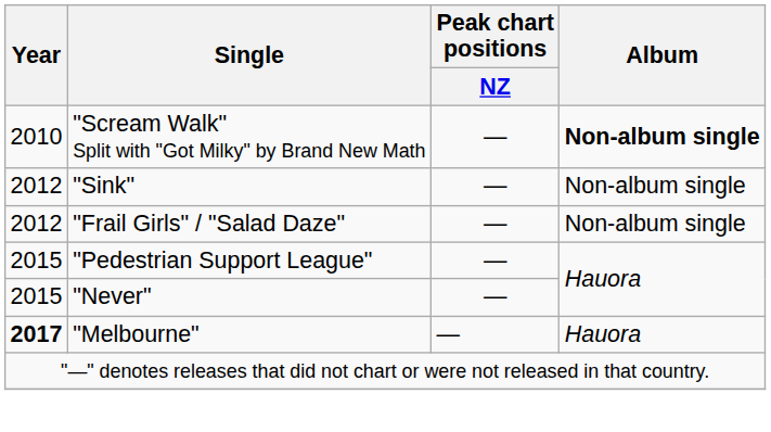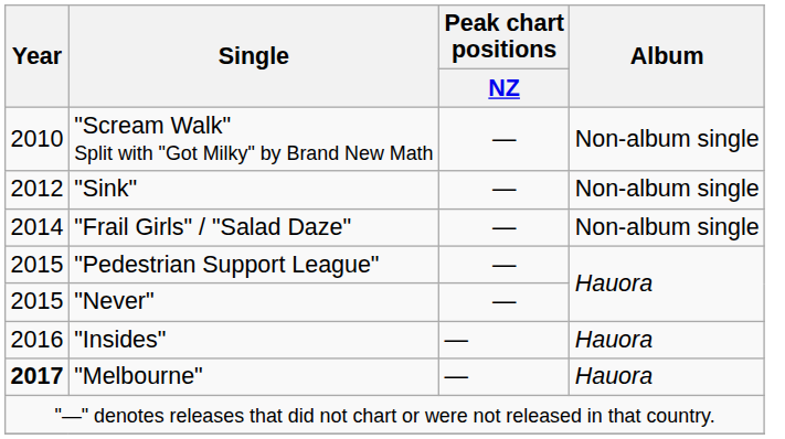"Scream Walk" Split with "Got Milky" by Brand New Math | Album: bold -> normal
"Frail Girls" / "Salad Daze" | Year: 2012 -> 2014
+ row: 2016 | "Insides" | — | Hauora
